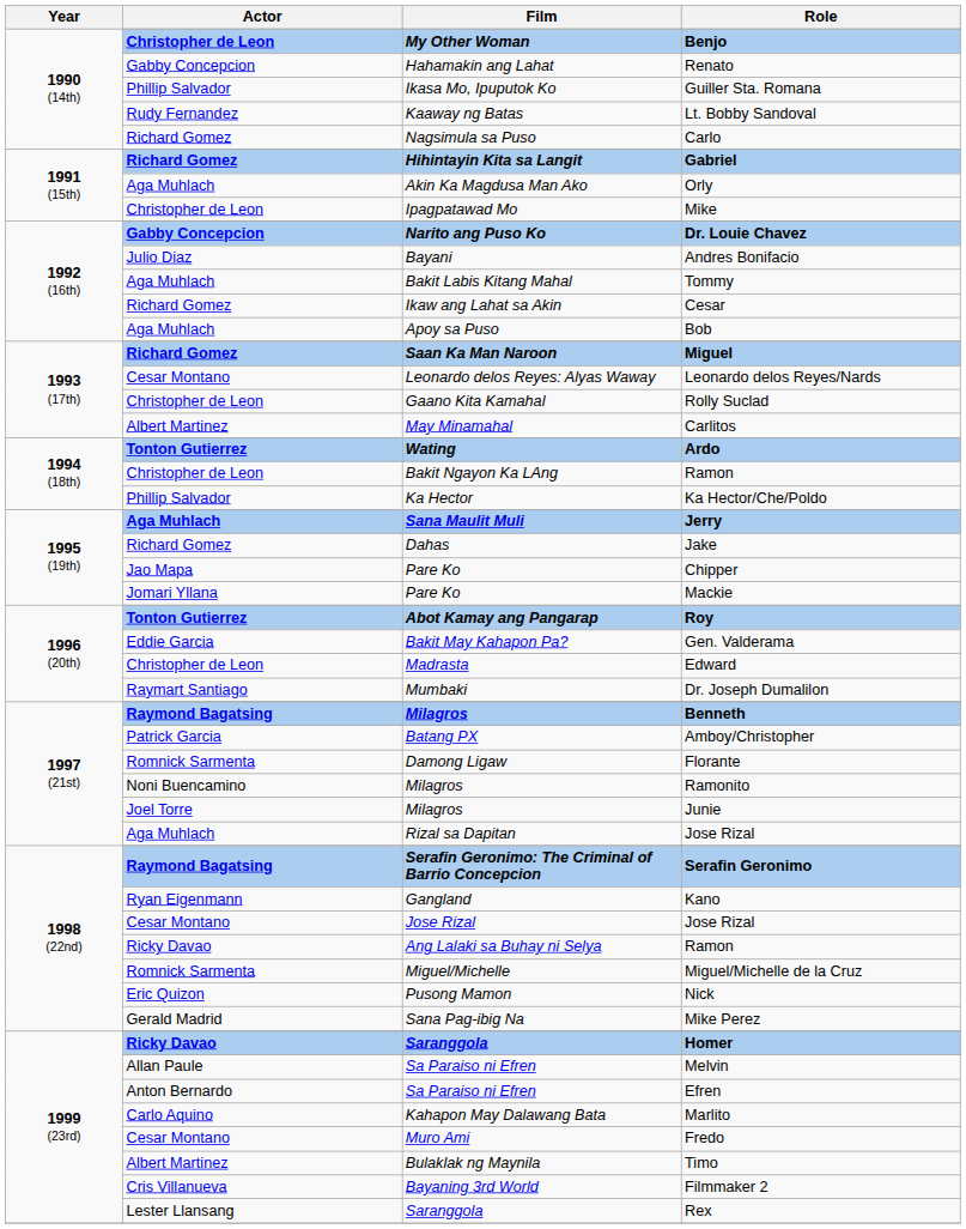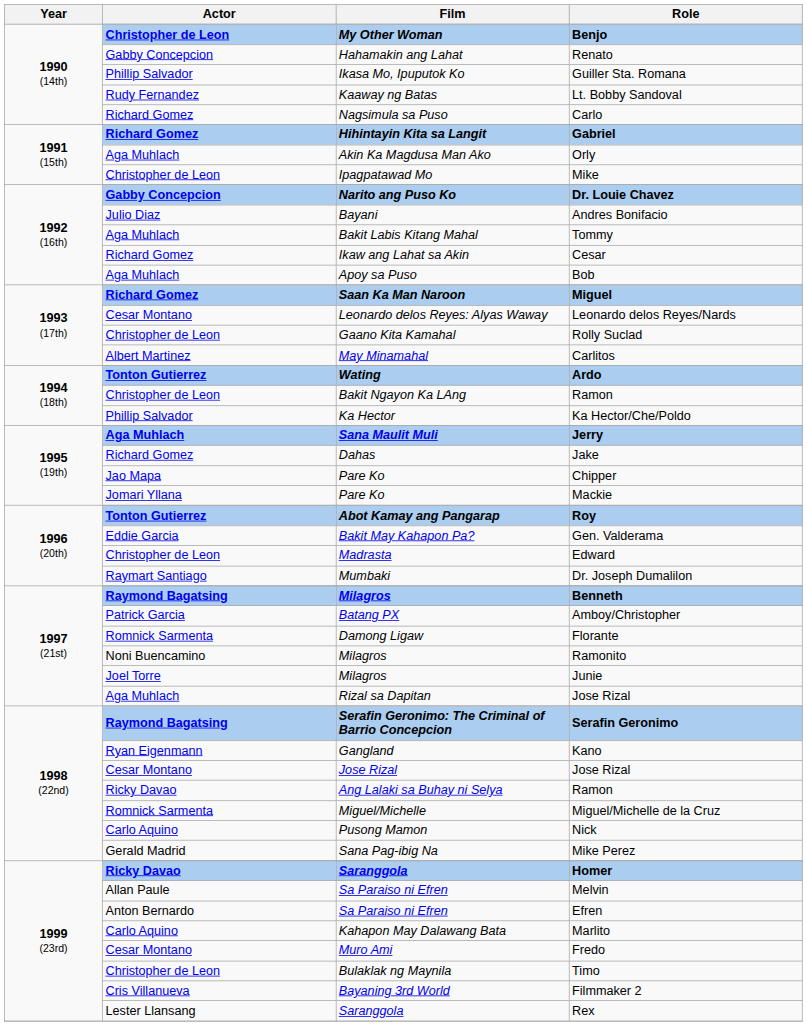Nick | Actor: Eric Quizon -> Carlo Aquino
Timo | Actor: Albert Martinez -> Christopher de Leon
